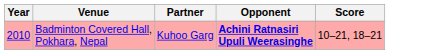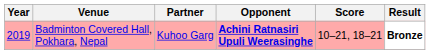+ column: Result | Bronze
Badminton Covered Hall, Pokhara, Nepal | Year: 2010 -> 2019
